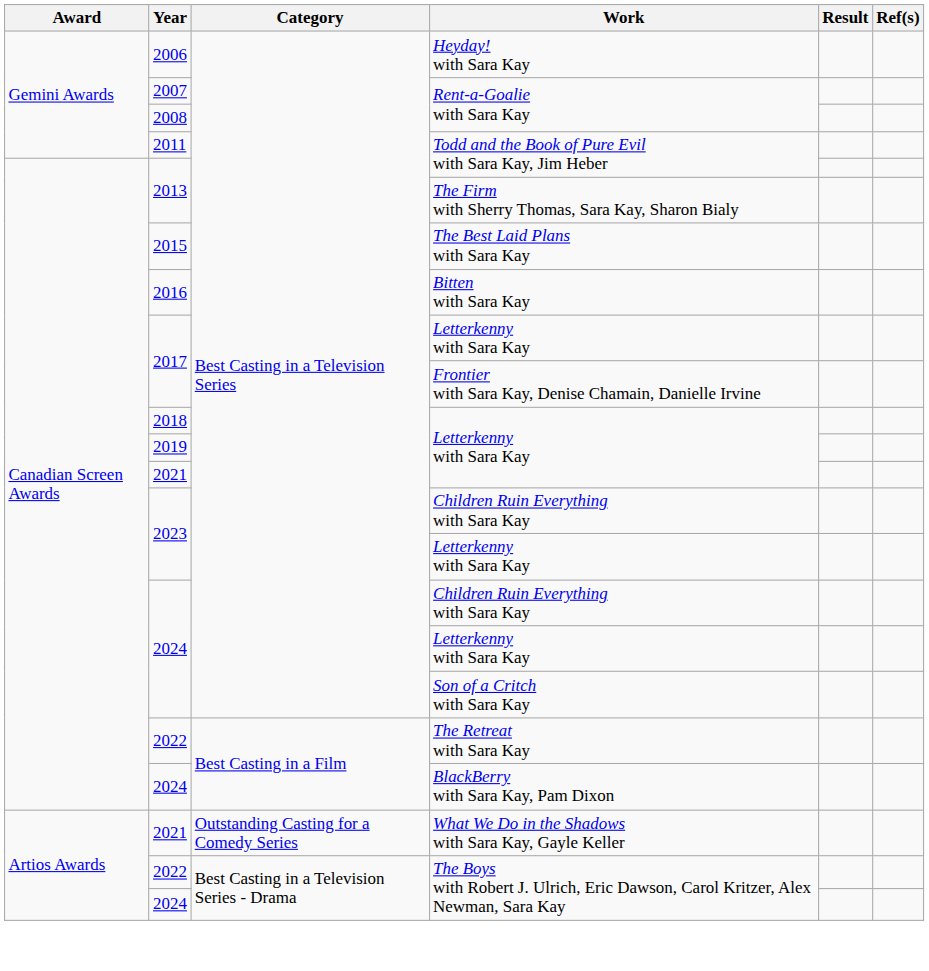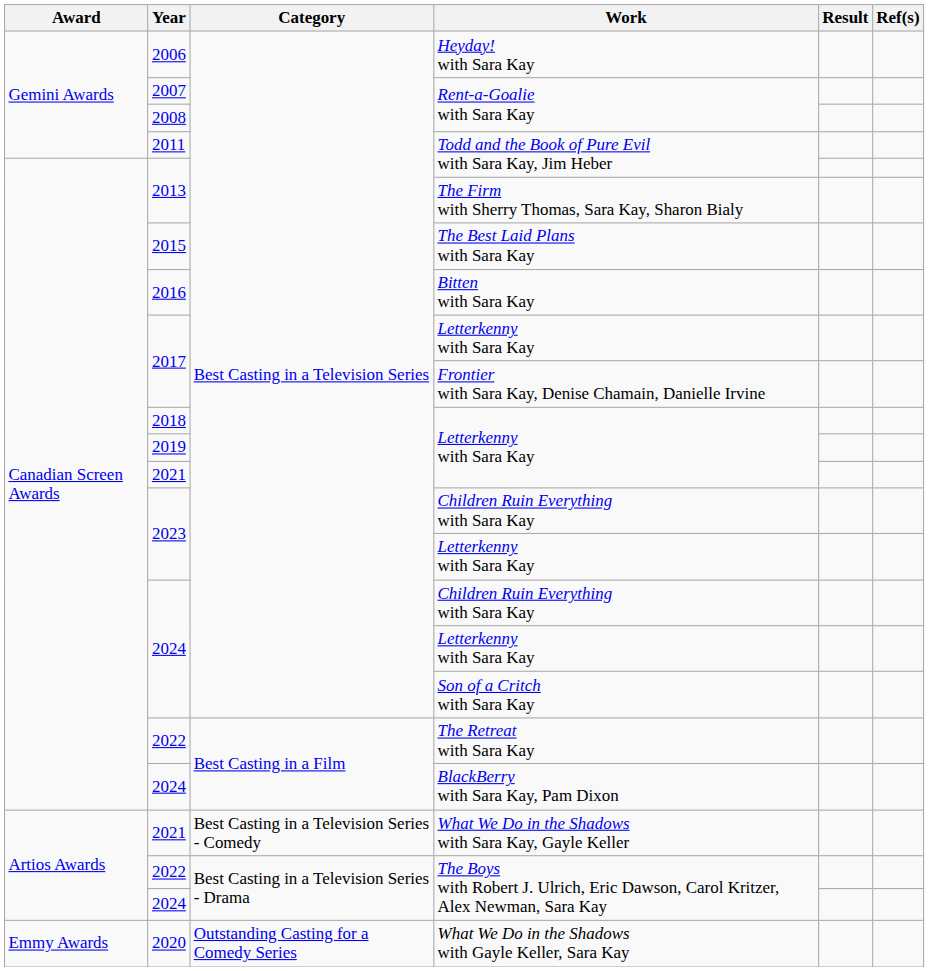2021 / What We Do in the Shadows with Sara Kay, Gayle Keller | Category: Outstanding Casting for a Comedy Series -> Best Casting in a Television Series - Comedy
+ row: Emmy Awards | 2020 | Outstanding Casting for a Comedy Series | What We Do in the Shadows with Gayle Keller, Sara Kay
